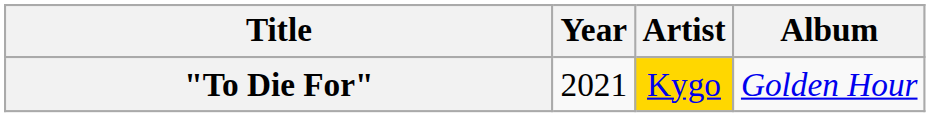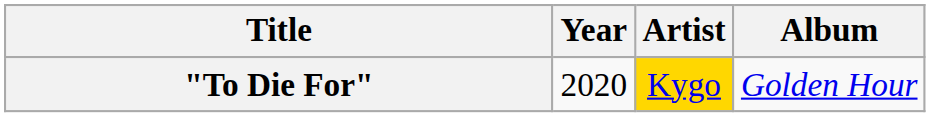"To Die For" | Year: 2021 -> 2020
